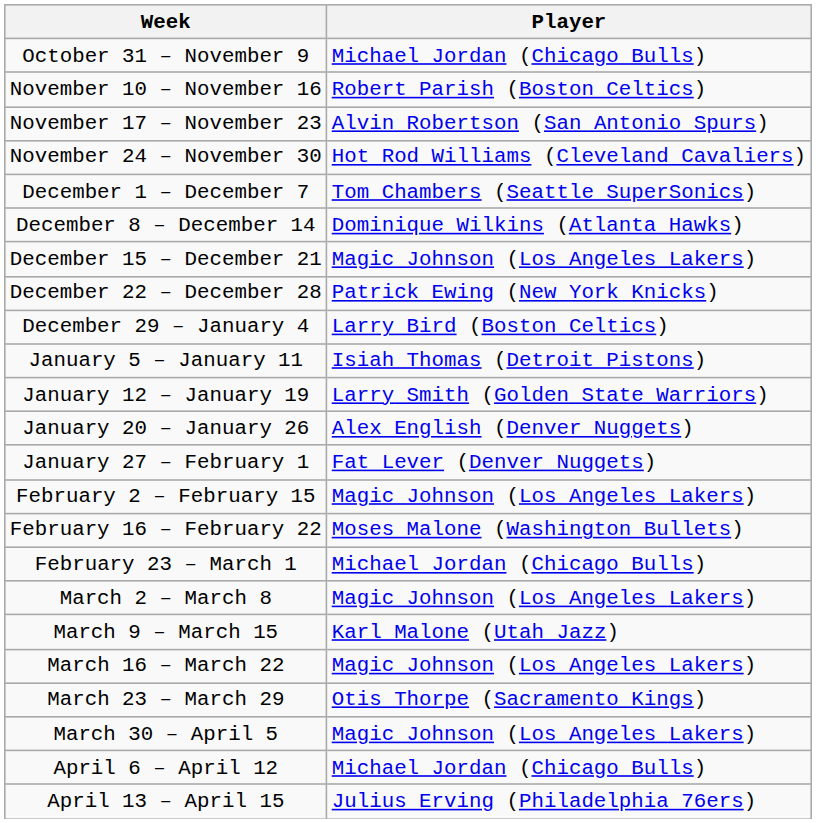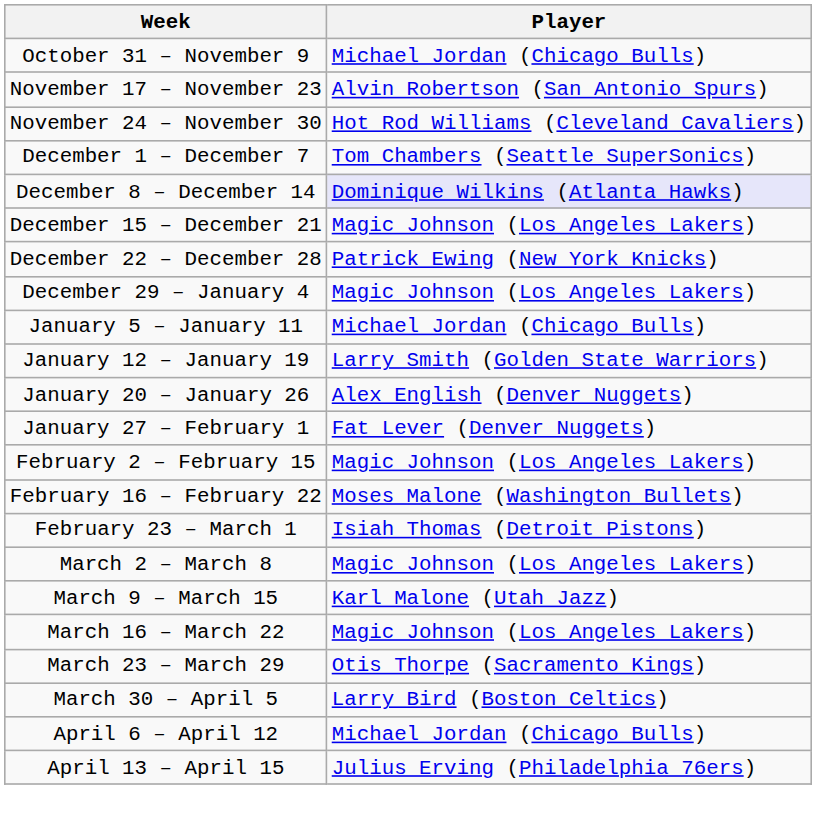- row: November 10 – November 16 | Robert Parish (Boston Celtics)
December 8 – December 14 | Player: no background -> lavender background
December 29 – January 4 | Player: Larry Bird (Boston Celtics) -> Magic Johnson (Los Angeles Lakers)
January 5 – January 11 | Player: Isiah Thomas (Detroit Pistons) -> Michael Jordan (Chicago Bulls)
February 23 – March 1 | Player: Michael Jordan (Chicago Bulls) -> Isiah Thomas (Detroit Pistons)
March 30 – April 5 | Player: Magic Johnson (Los Angeles Lakers) -> Larry Bird (Boston Celtics)
